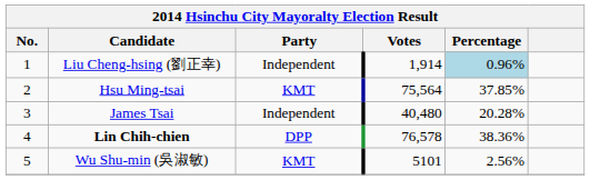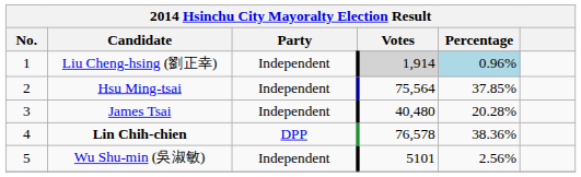Liu Cheng-hsing (劉正幸) | Votes: no background -> lightgrey background
Hsu Ming-tsai | Party: KMT -> Independent
Wu Shu-min (吳淑敏) | Party: KMT -> Independent
